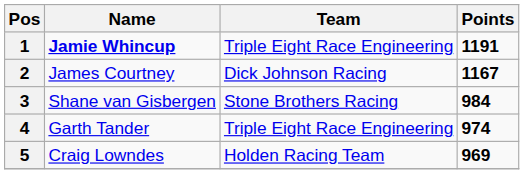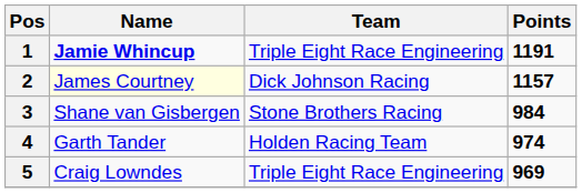2 | Name: no background -> lightyellow background
2 | Points: 1167 -> 1157
4 | Team: Triple Eight Race Engineering -> Holden Racing Team
5 | Team: Holden Racing Team -> Triple Eight Race Engineering
